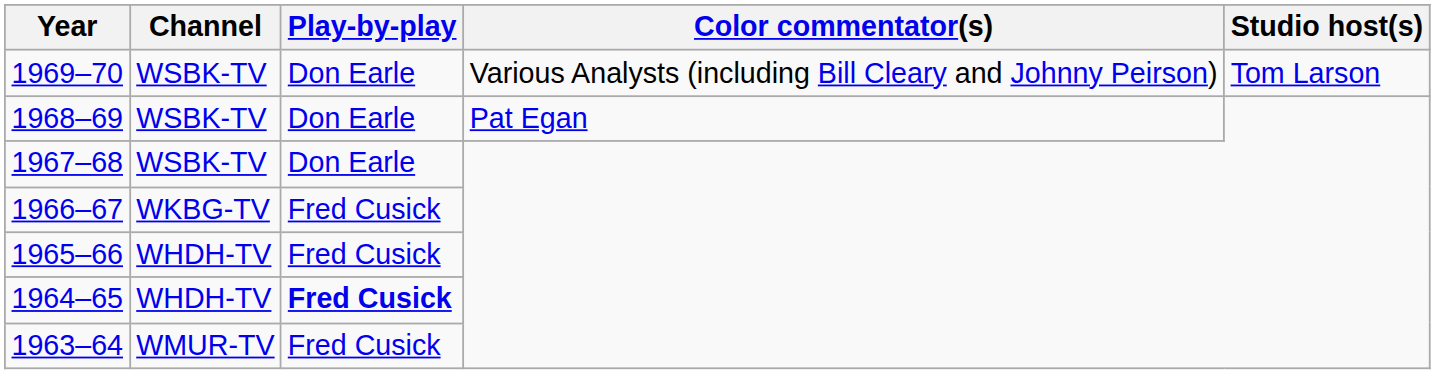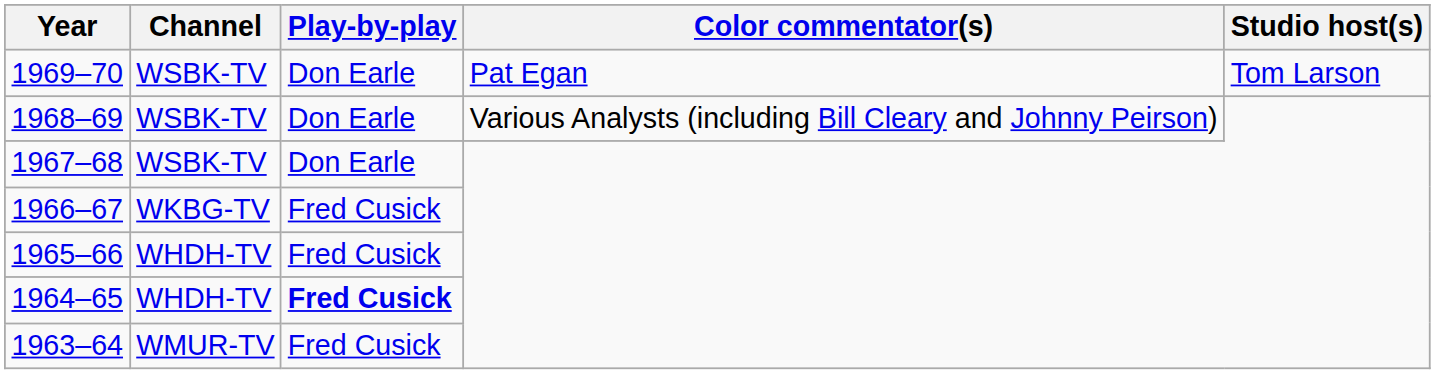1969–70 | Color commentator(s): Various Analysts (including Bill Cleary and Johnny Peirson) -> Pat Egan
1968–69 | Color commentator(s): Pat Egan -> Various Analysts (including Bill Cleary and Johnny Peirson)
